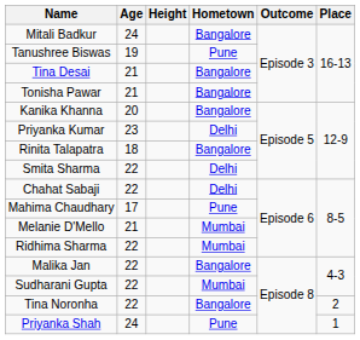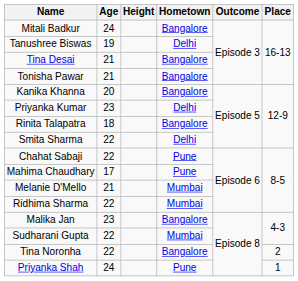Tanushree Biswas | Hometown: Pune -> Delhi
Chahat Sabaji | Hometown: Delhi -> Pune
Malika Jan | Age: 22 -> 23
